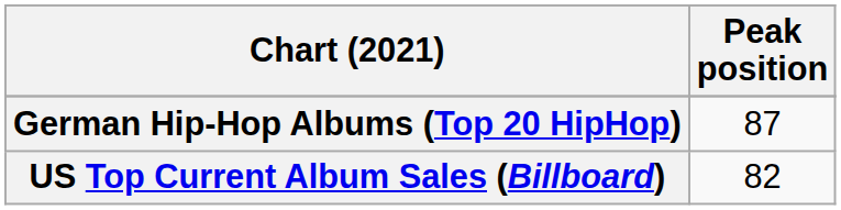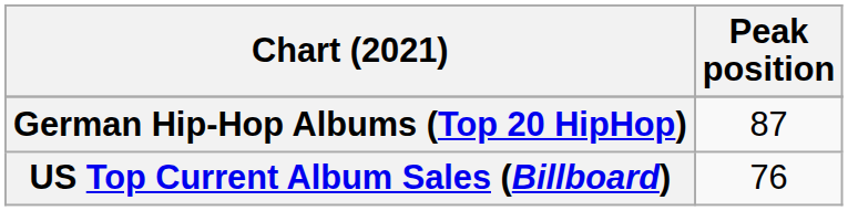US Top Current Album Sales (Billboard) | Peak position: 82 -> 76
